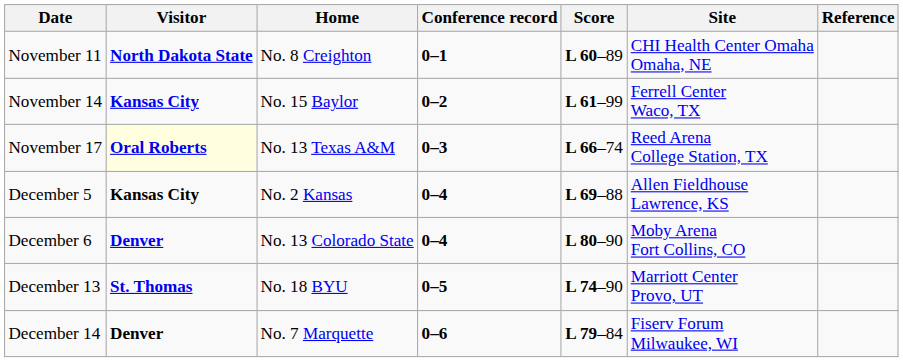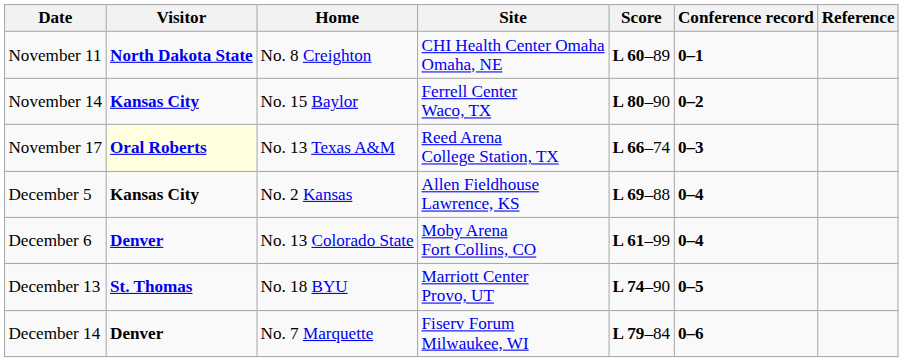columns swapped: Site <-> Conference record
November 14 | Score: L 61–99 -> L 80–90
December 6 | Score: L 80–90 -> L 61–99
